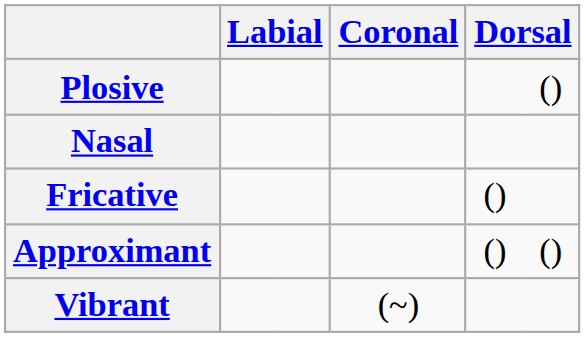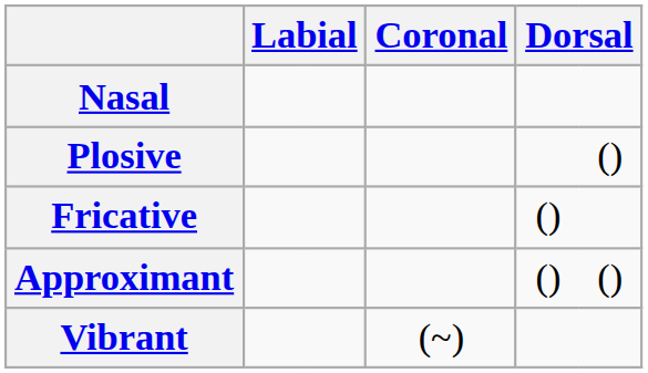rows swapped: Nasal <-> Plosive
